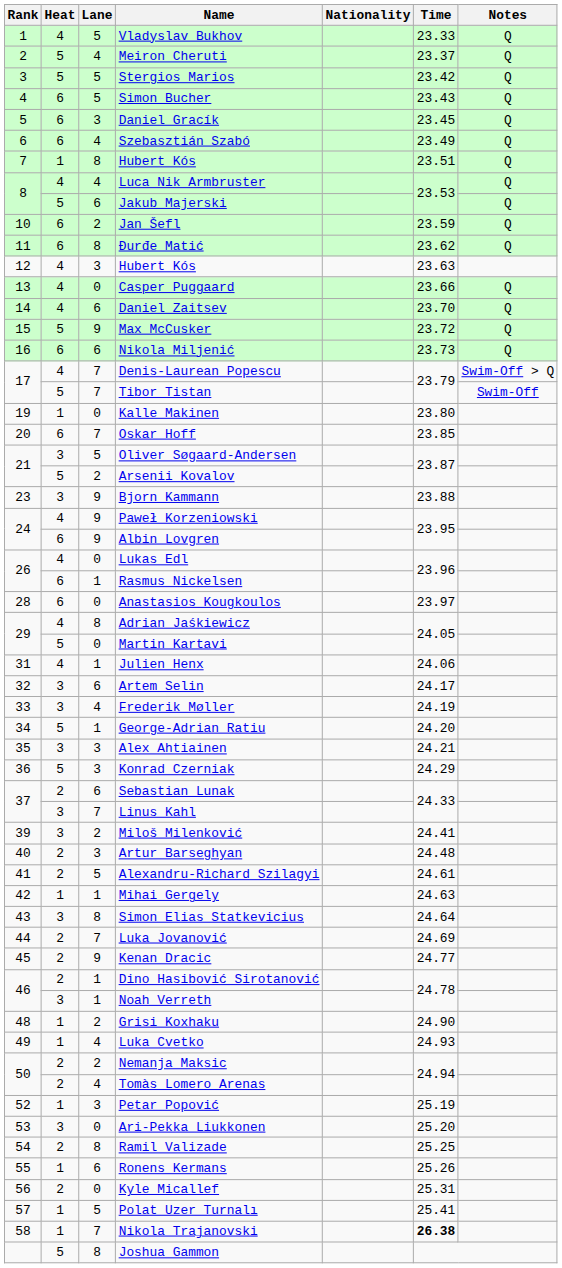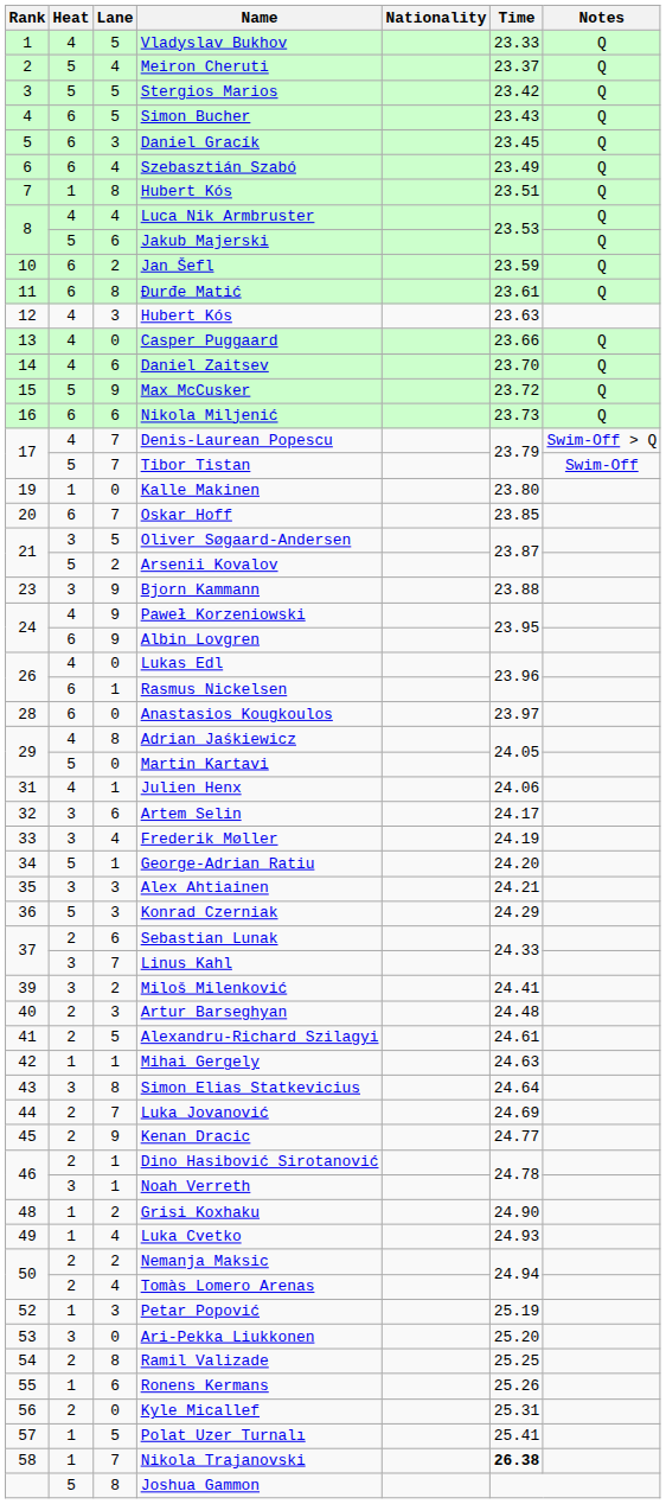Đurđe Matić | Time: 23.62 -> 23.61
